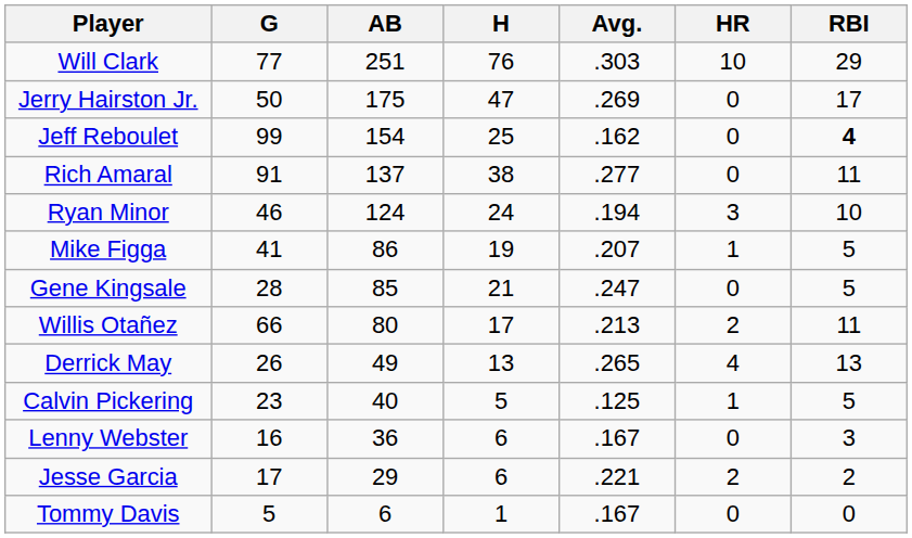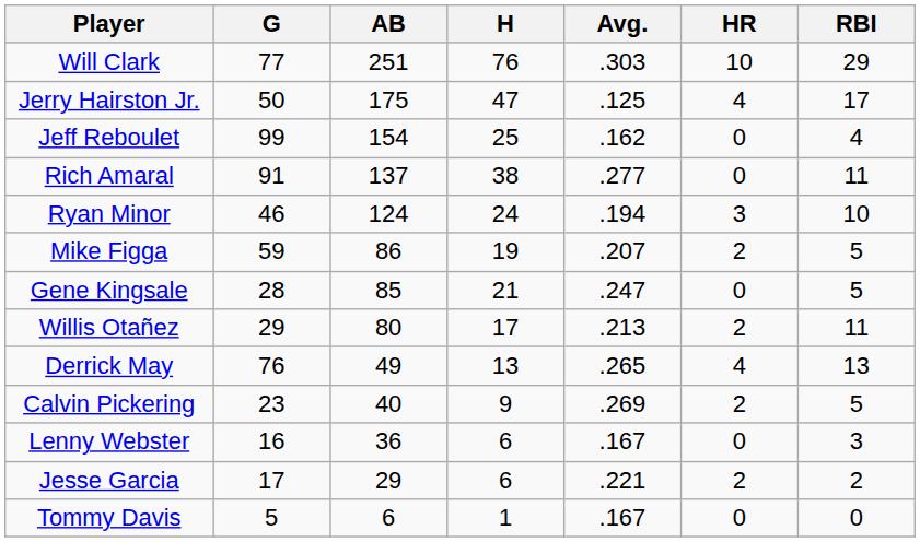Jerry Hairston Jr. | Avg.: .269 -> .125
Jerry Hairston Jr. | HR: 0 -> 4
Jeff Reboulet | RBI: bold -> normal
Mike Figga | G: 41 -> 59
Mike Figga | HR: 1 -> 2
Willis Otañez | G: 66 -> 29
Derrick May | G: 26 -> 76
Calvin Pickering | H: 5 -> 9
Calvin Pickering | Avg.: .125 -> .269
Calvin Pickering | HR: 1 -> 2
